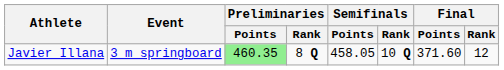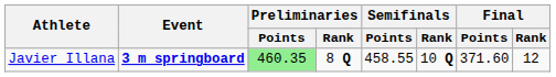Javier Illana | Event: normal -> bold
Javier Illana | Semifinals / Points: 458.05 -> 458.55
